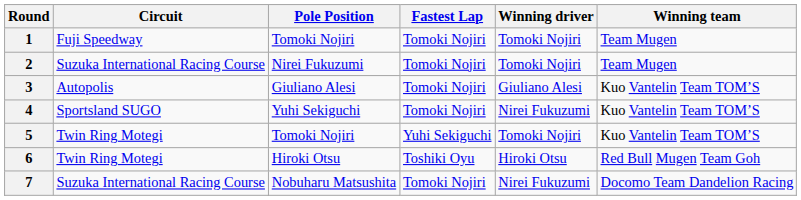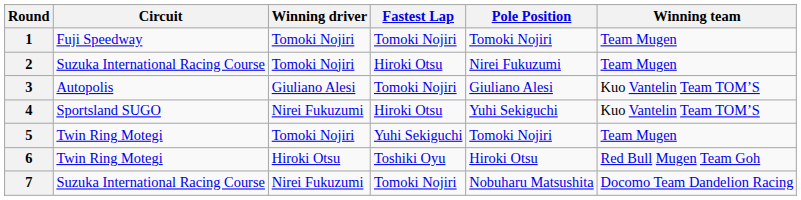columns swapped: Pole Position <-> Winning driver
2 | Fastest Lap: Tomoki Nojiri -> Hiroki Otsu
4 | Fastest Lap: Tomoki Nojiri -> Hiroki Otsu
5 | Winning team: Kuo Vantelin Team TOM’S -> Team Mugen
